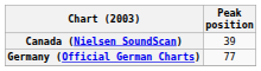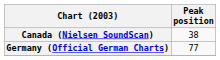Canada (Nielsen SoundScan) | Peak position: 39 -> 38
